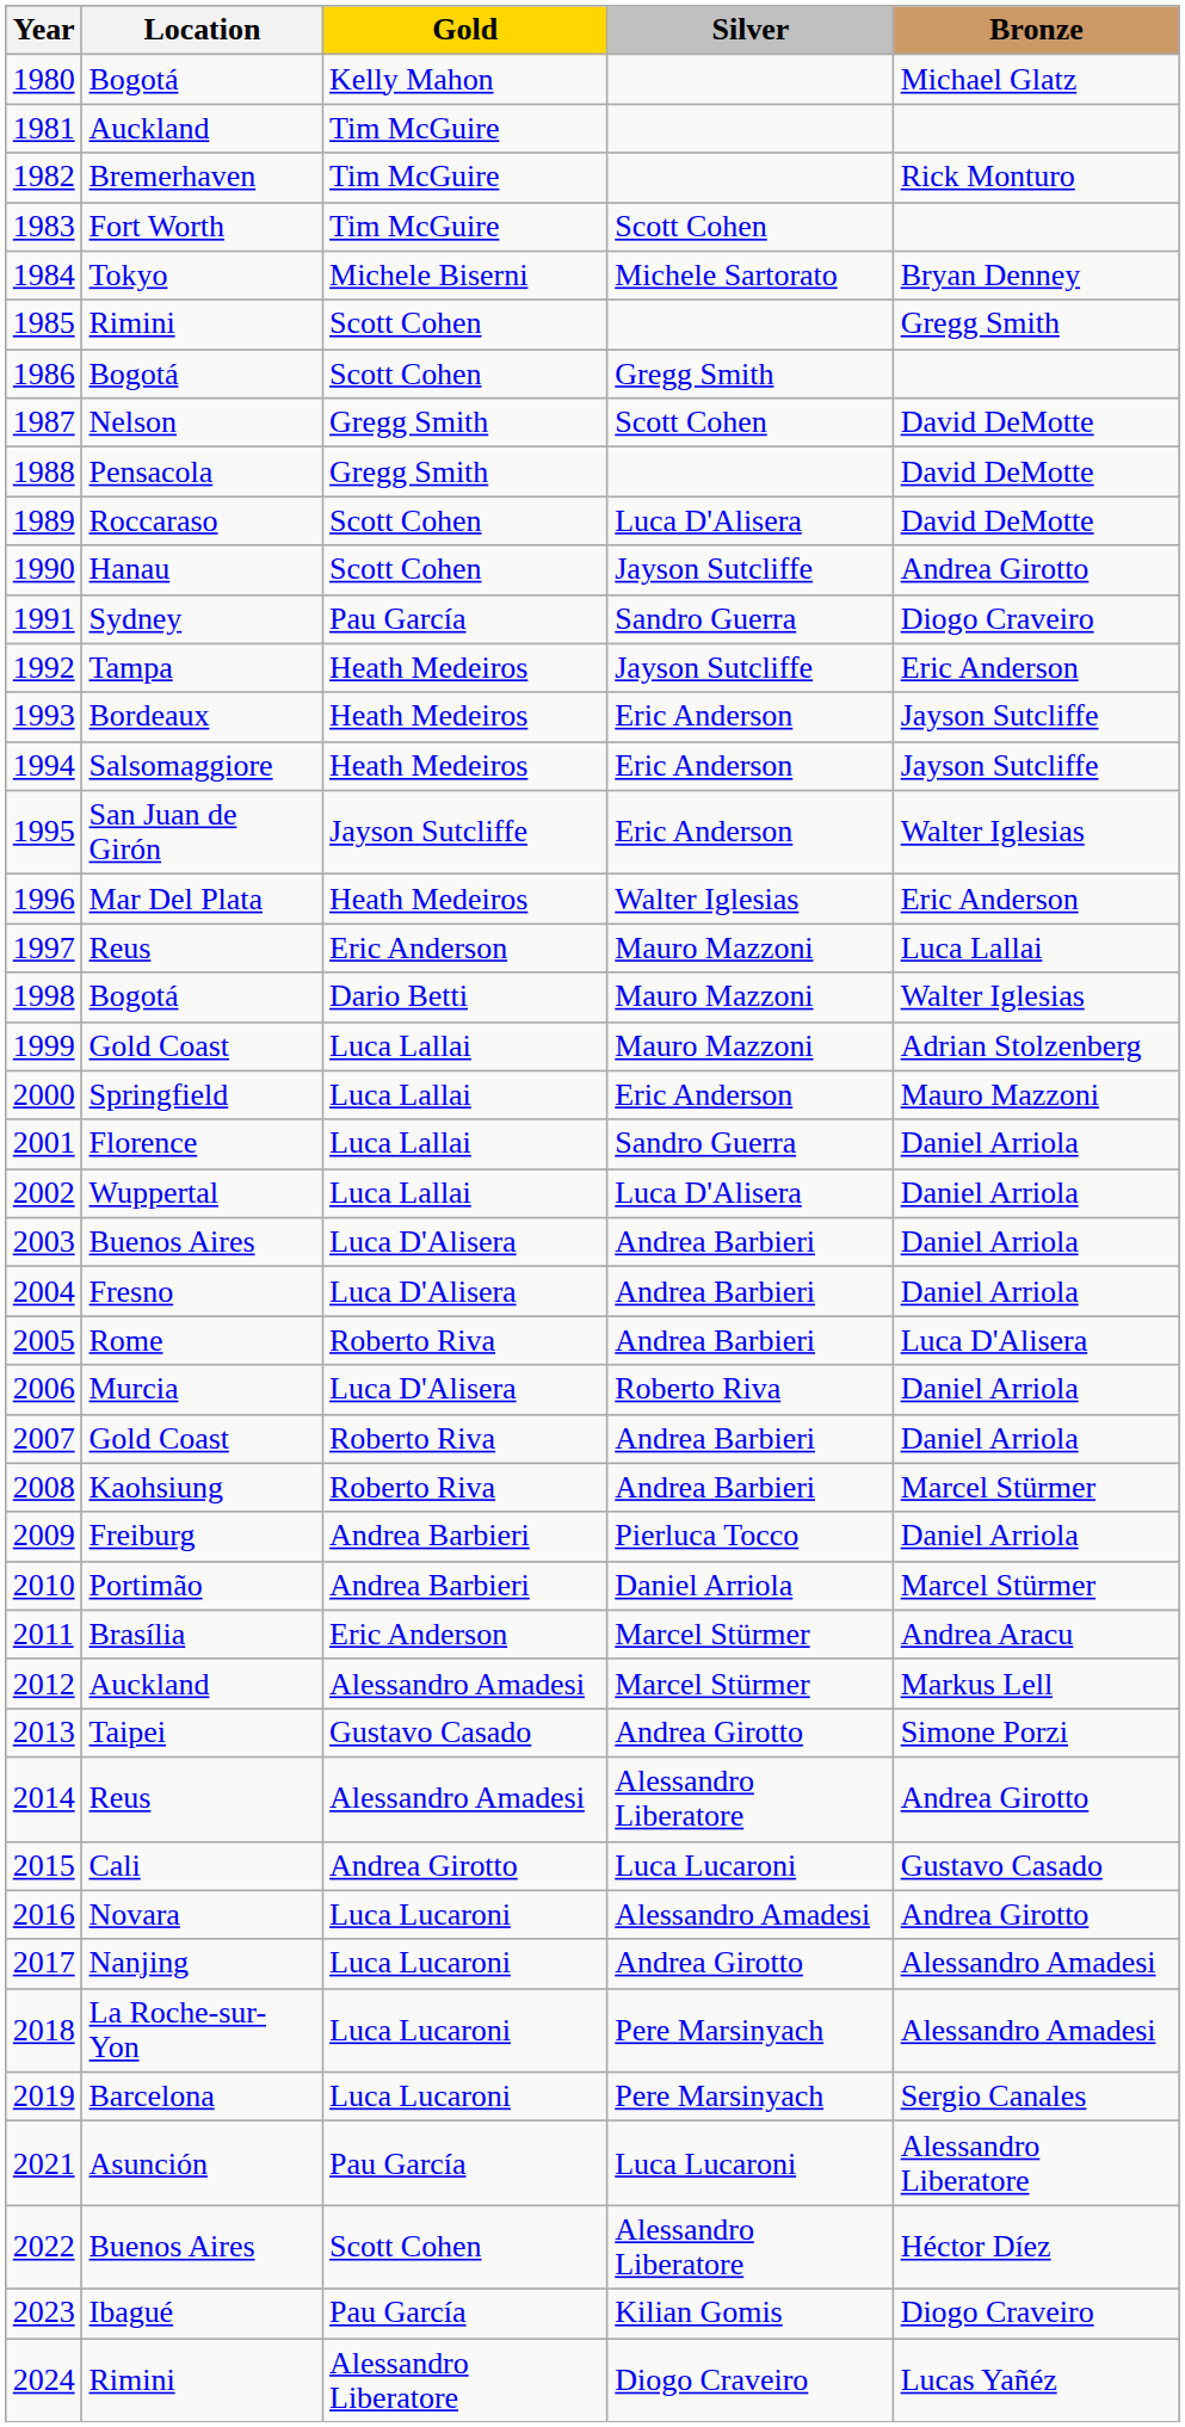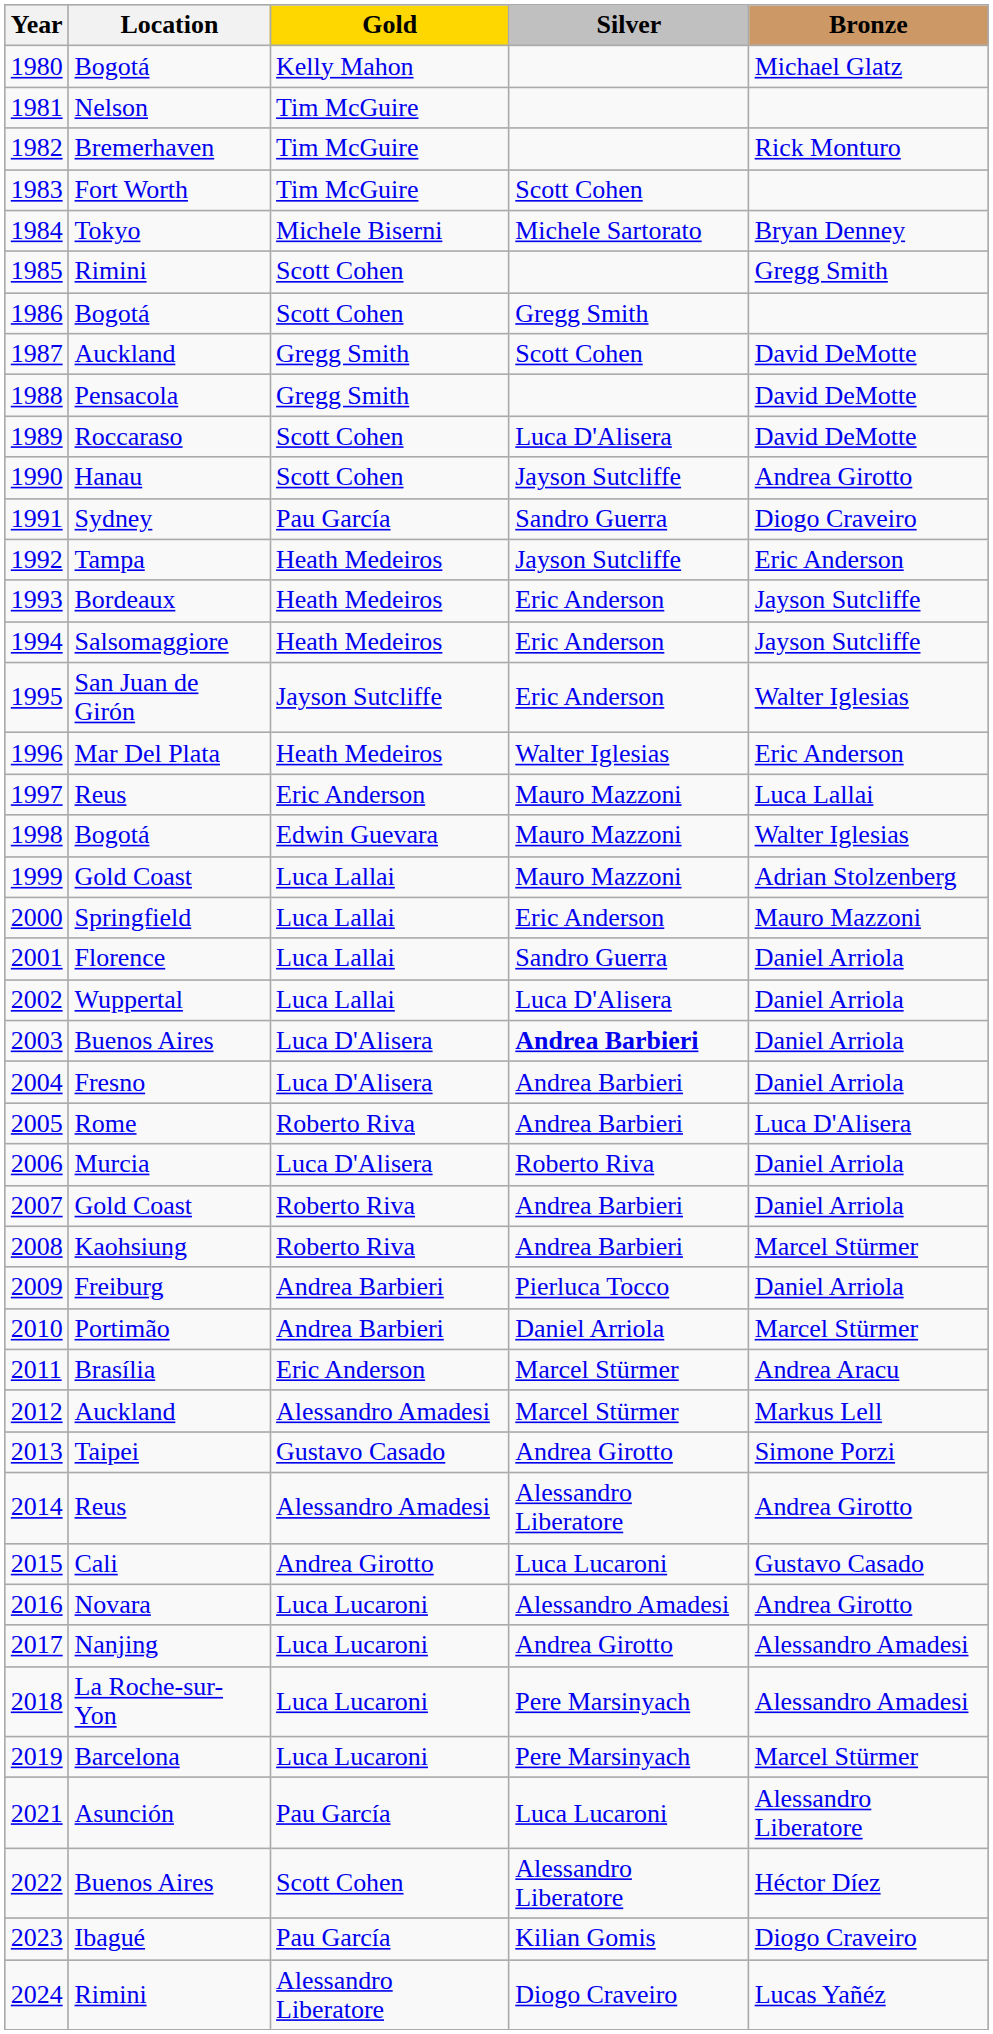1981 | Location: Auckland -> Nelson
1987 | Location: Nelson -> Auckland
1998 | Gold: Dario Betti -> Edwin Guevara
2003 | Silver: normal -> bold
2019 | Bronze: Sergio Canales -> Marcel Stürmer
